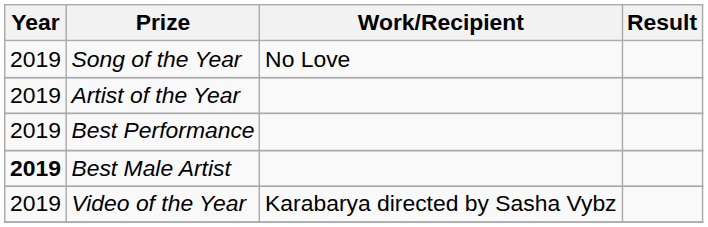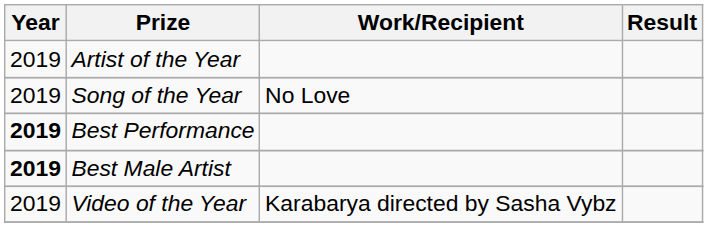rows swapped: Artist of the Year <-> Song of the Year
Best Performance | Year: normal -> bold
